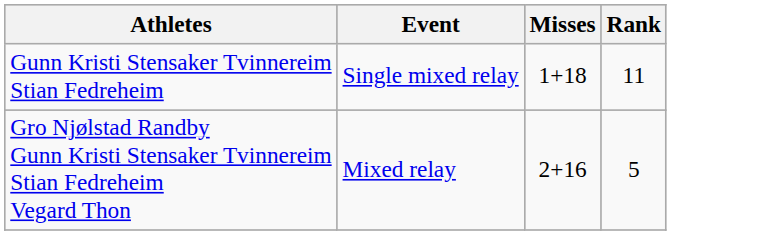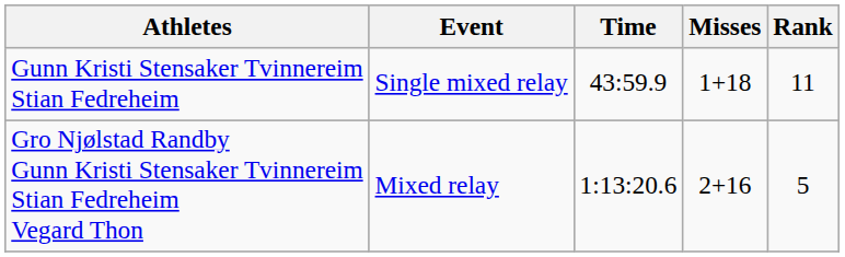+ column: Time | 43:59.9 | 1:13:20.6
